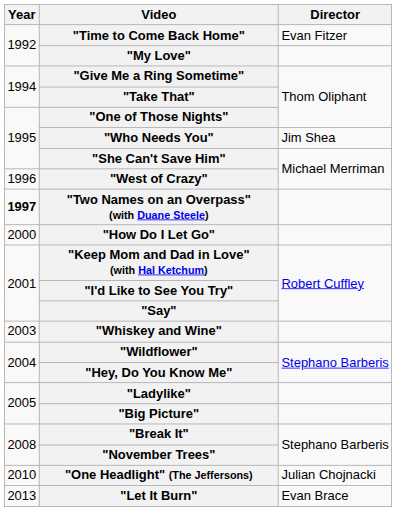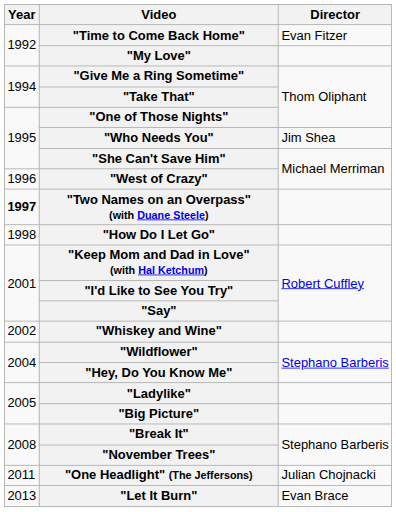"How Do I Let Go" | Year: 2000 -> 1998
"Whiskey and Wine" | Year: 2003 -> 2002
"One Headlight" (The Jeffersons) | Year: 2010 -> 2011
